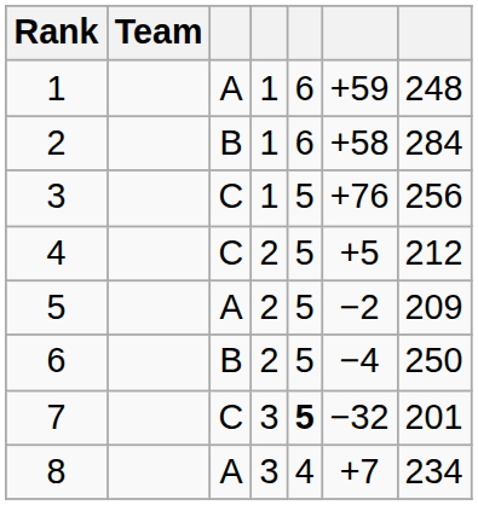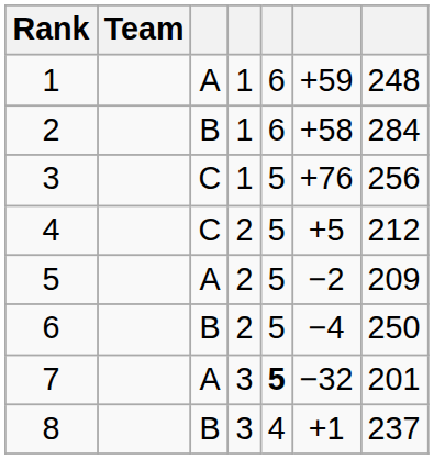7 | column 3: C -> A
8 | column 3: A -> B
8 | column 6: +7 -> +1
8 | column 7: 234 -> 237
